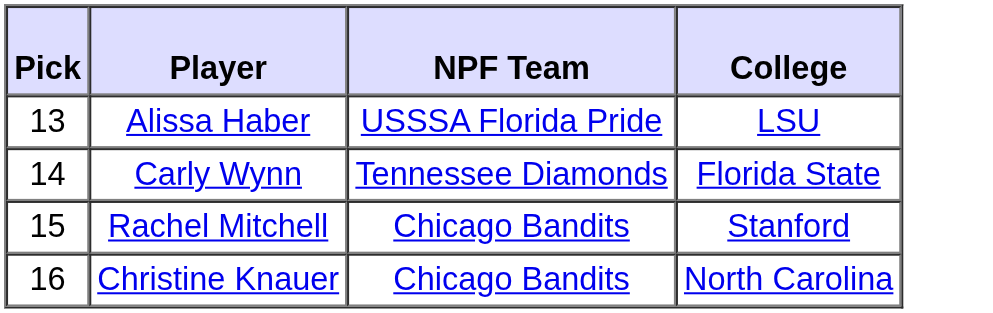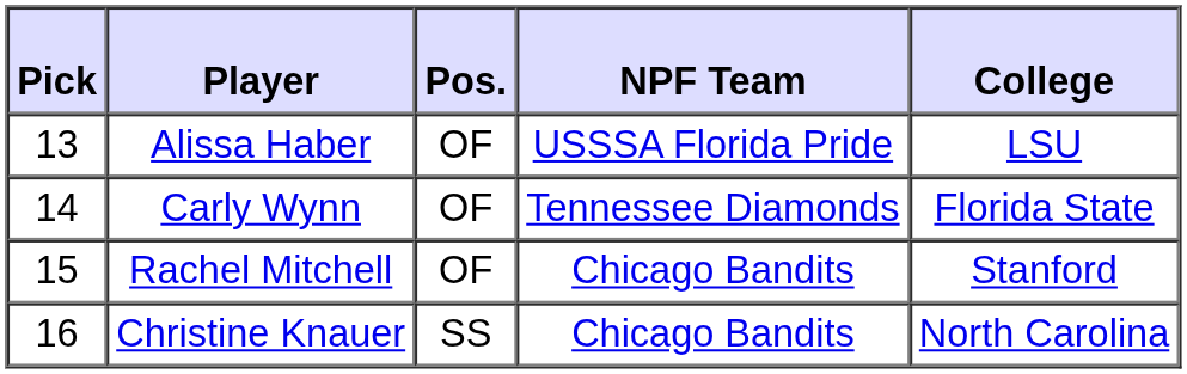+ column: Pos. | OF | OF | OF | SS
